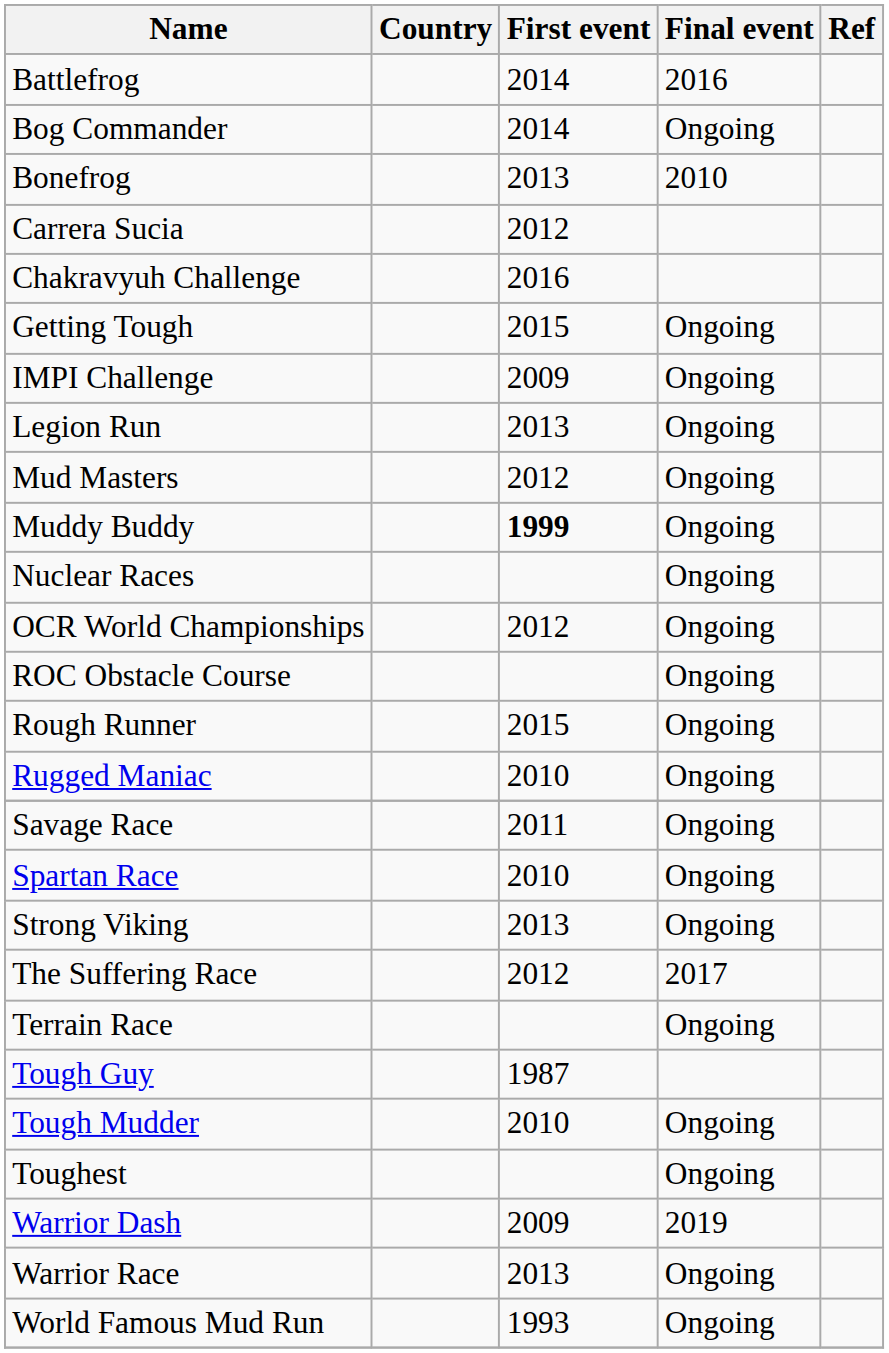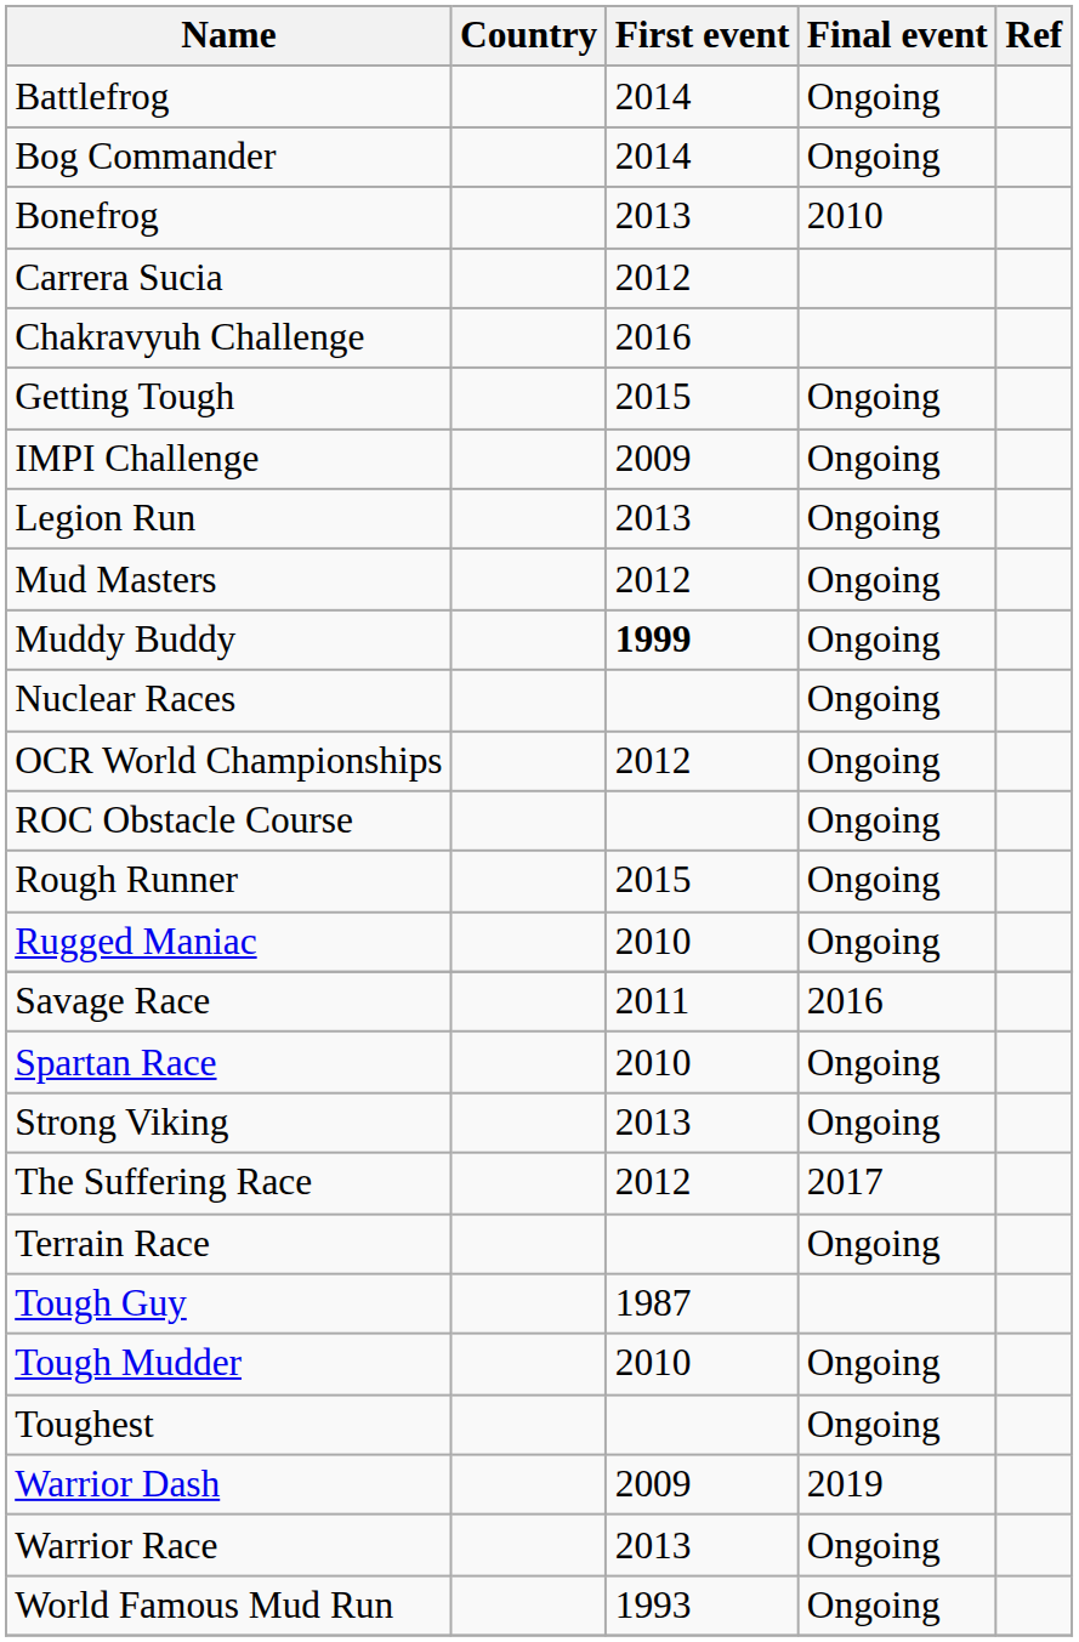Battlefrog | Final event: 2016 -> Ongoing
Savage Race | Final event: Ongoing -> 2016
